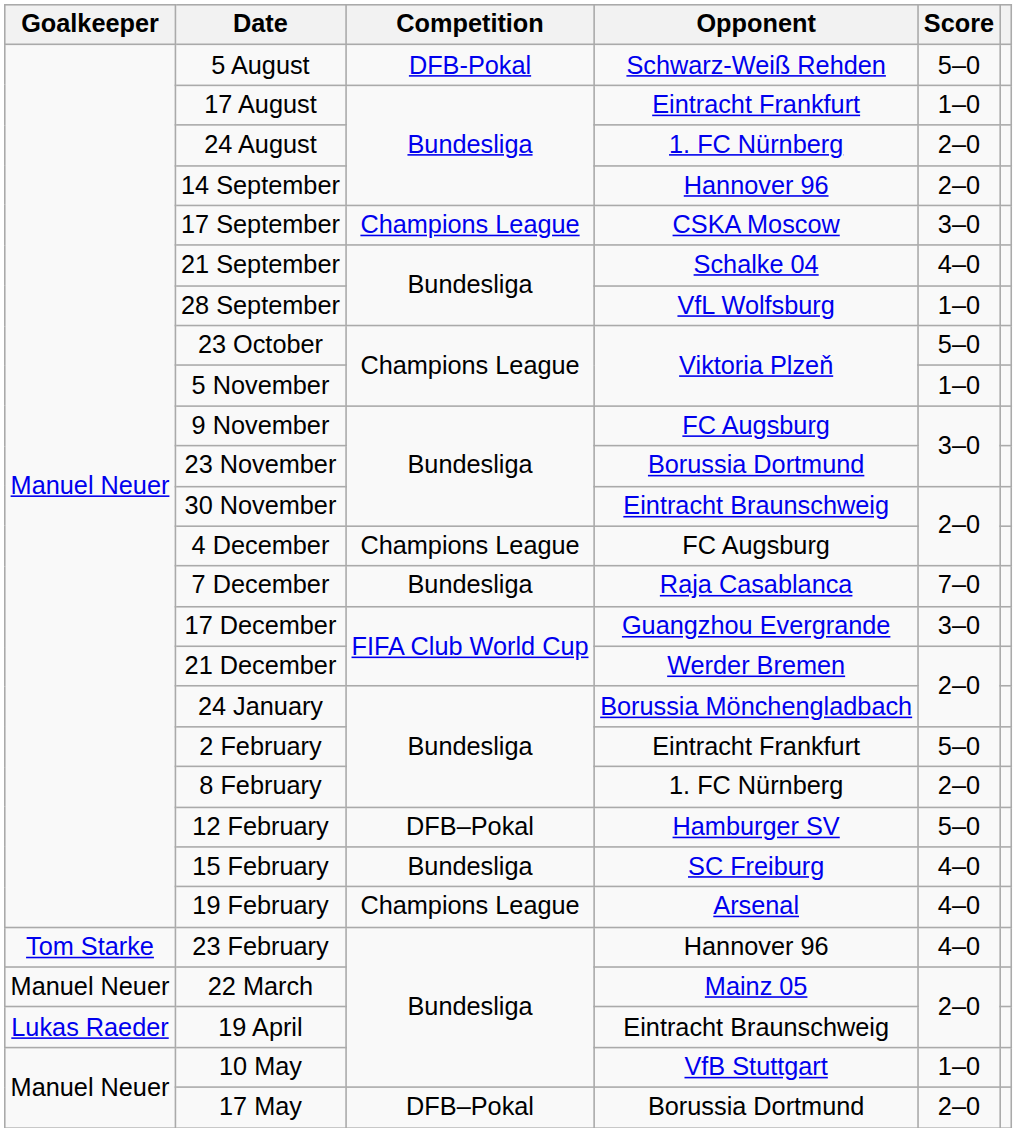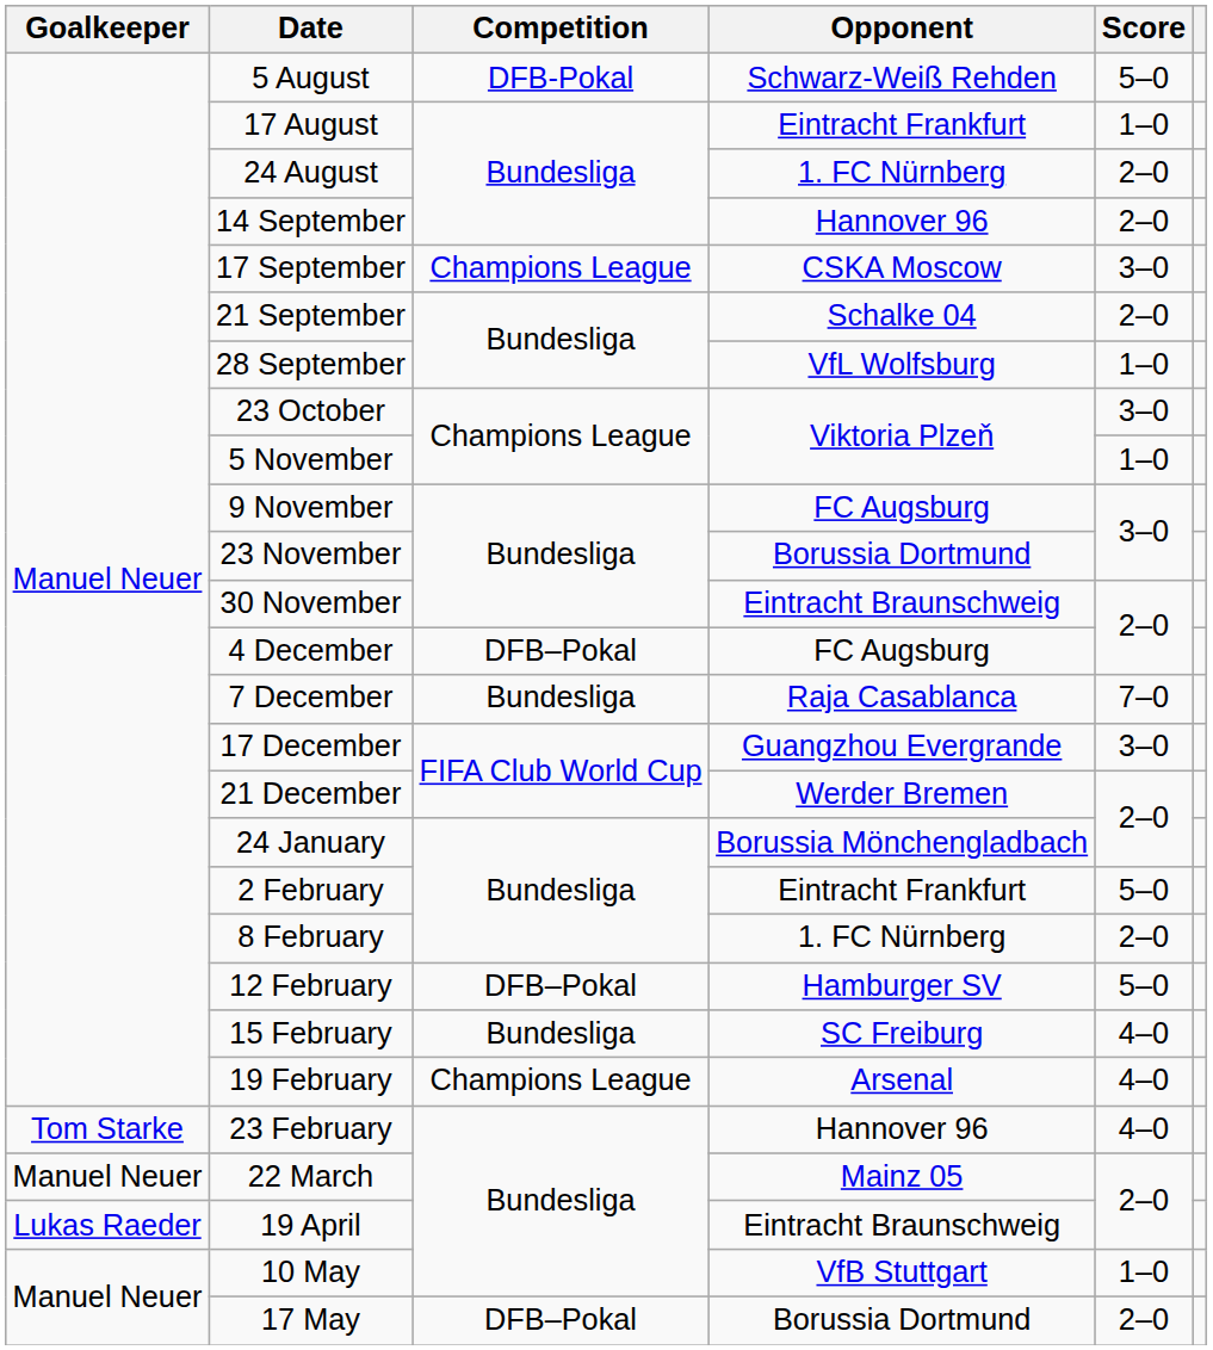21 September | Score: 4–0 -> 2–0
23 October | Score: 5–0 -> 3–0
4 December | Competition: Champions League -> DFB–Pokal
